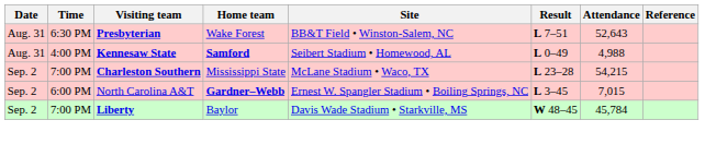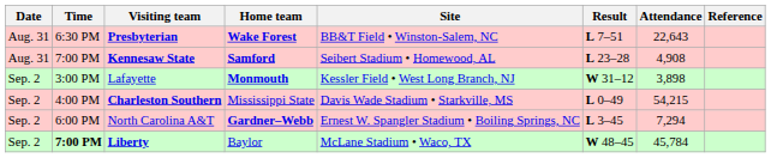Presbyterian | Home team: normal -> bold
Presbyterian | Attendance: 52,643 -> 22,643
Kennesaw State | Time: 4:00 PM -> 7:00 PM
Kennesaw State | Result: L 0–49 -> L 23–28
Kennesaw State | Attendance: 4,988 -> 4,908
+ row: Sep. 2 | 3:00 PM | Lafayette | Monmouth | Kessler Field • West Long Branch, NJ | W 31–12 | 3,898
Charleston Southern | Time: 7:00 PM -> 4:00 PM
Charleston Southern | Site: McLane Stadium • Waco, TX -> Davis Wade Stadium • Starkville, MS
Charleston Southern | Result: L 23–28 -> L 0–49
North Carolina A&T | Attendance: 7,015 -> 7,294
Liberty | Time: normal -> bold
Liberty | Site: Davis Wade Stadium • Starkville, MS -> McLane Stadium • Waco, TX
